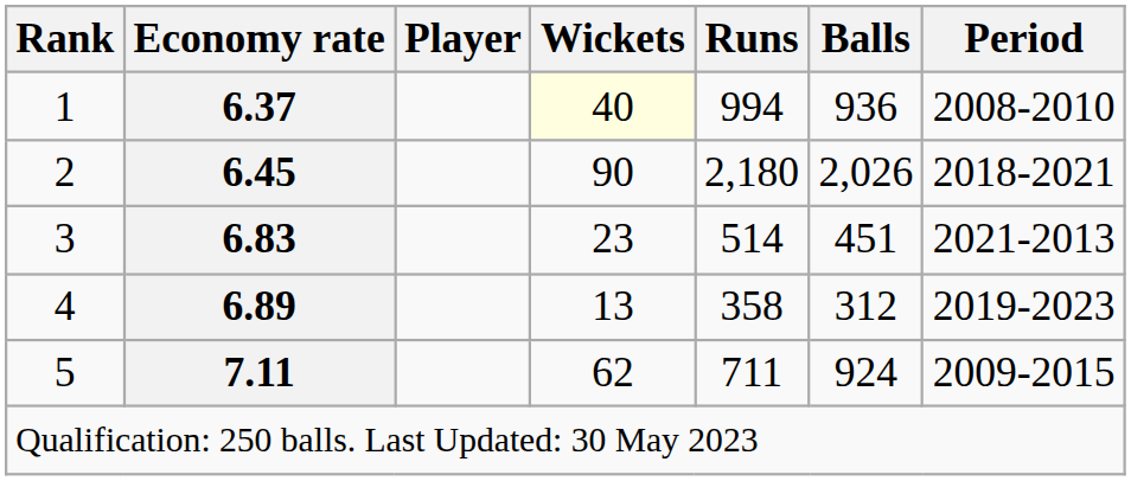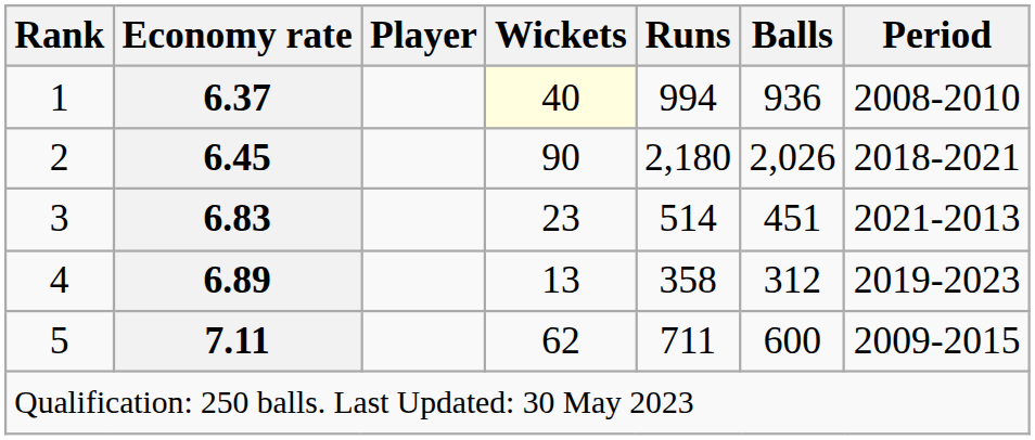5 | Balls: 924 -> 600
